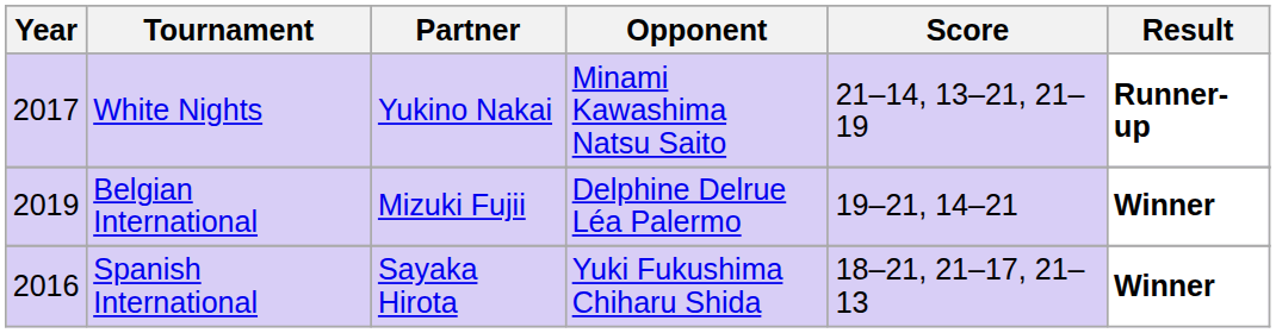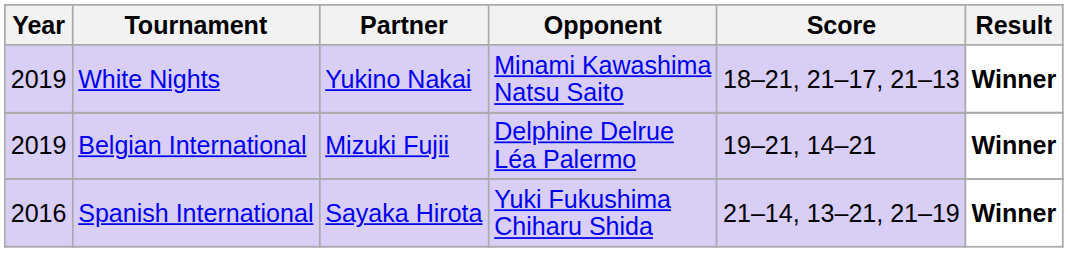White Nights | Year: 2017 -> 2019
White Nights | Score: 21–14, 13–21, 21–19 -> 18–21, 21–17, 21–13
White Nights | Result: Runner-up -> Winner
Spanish International | Score: 18–21, 21–17, 21–13 -> 21–14, 13–21, 21–19
